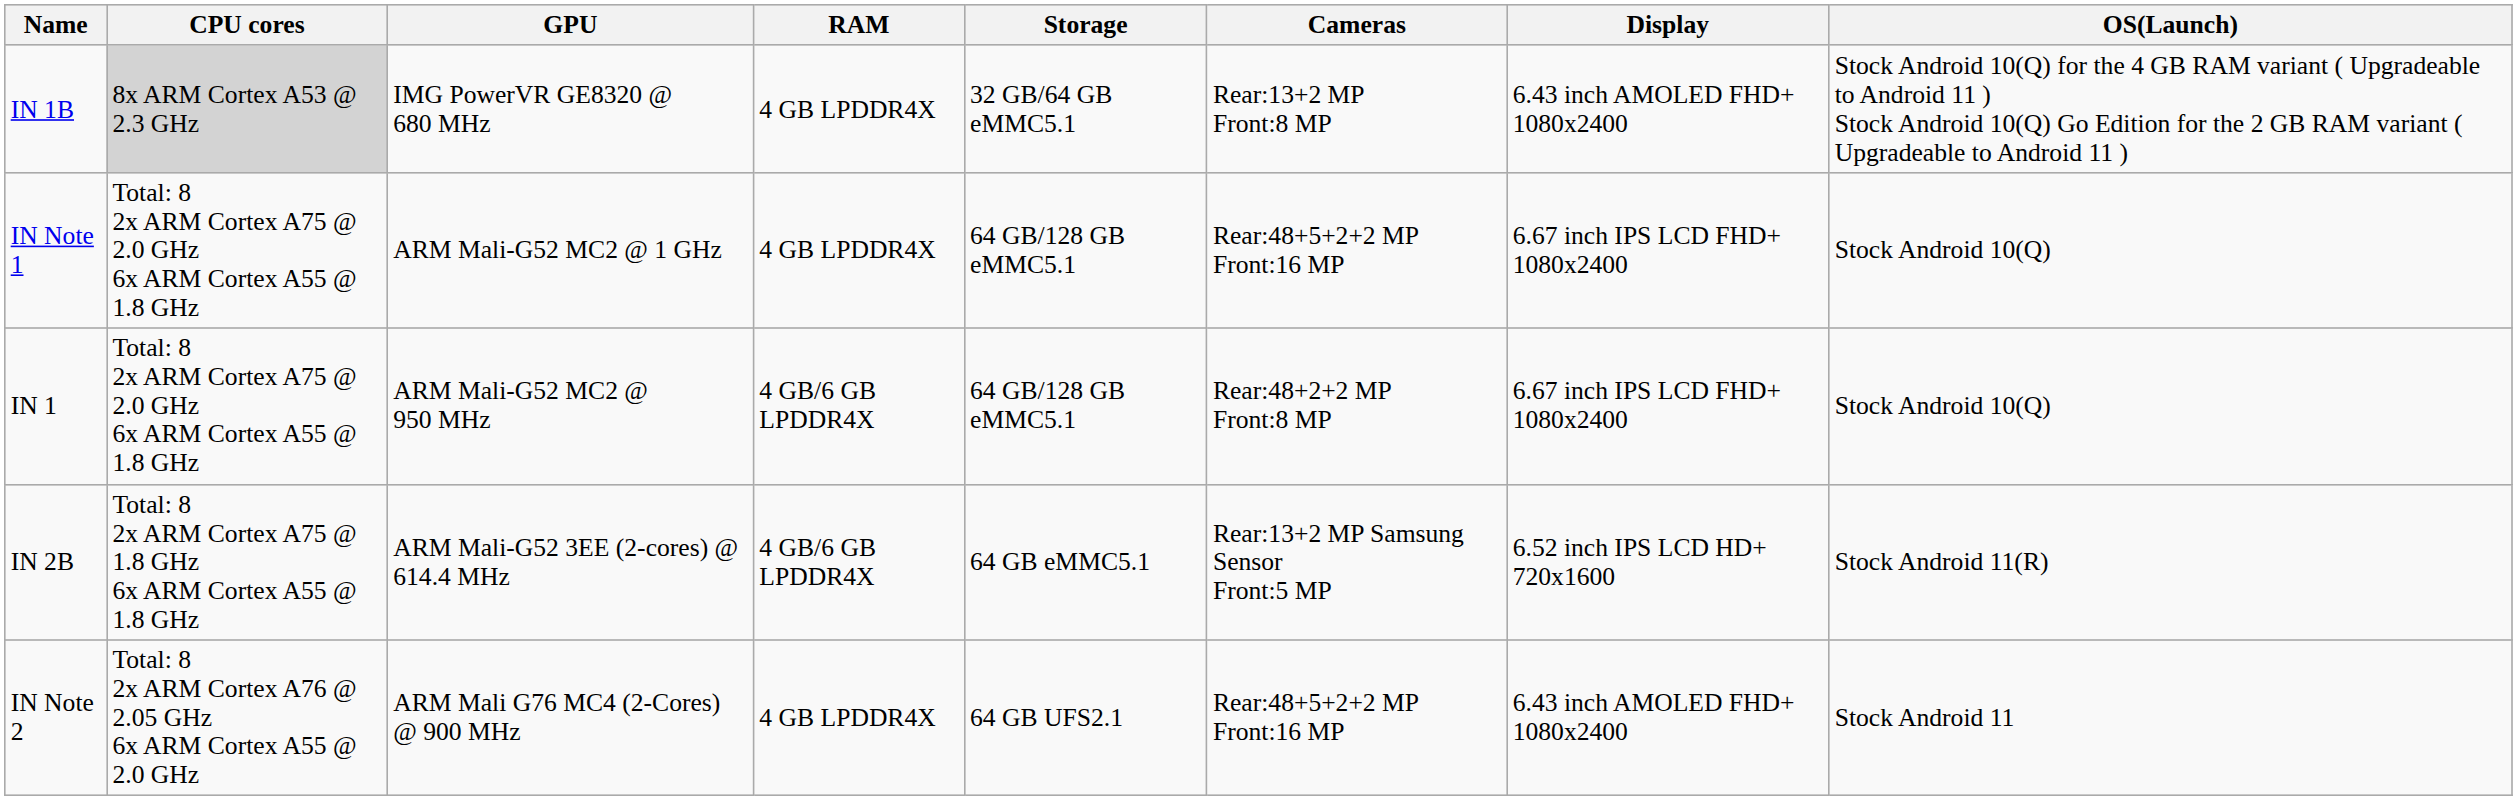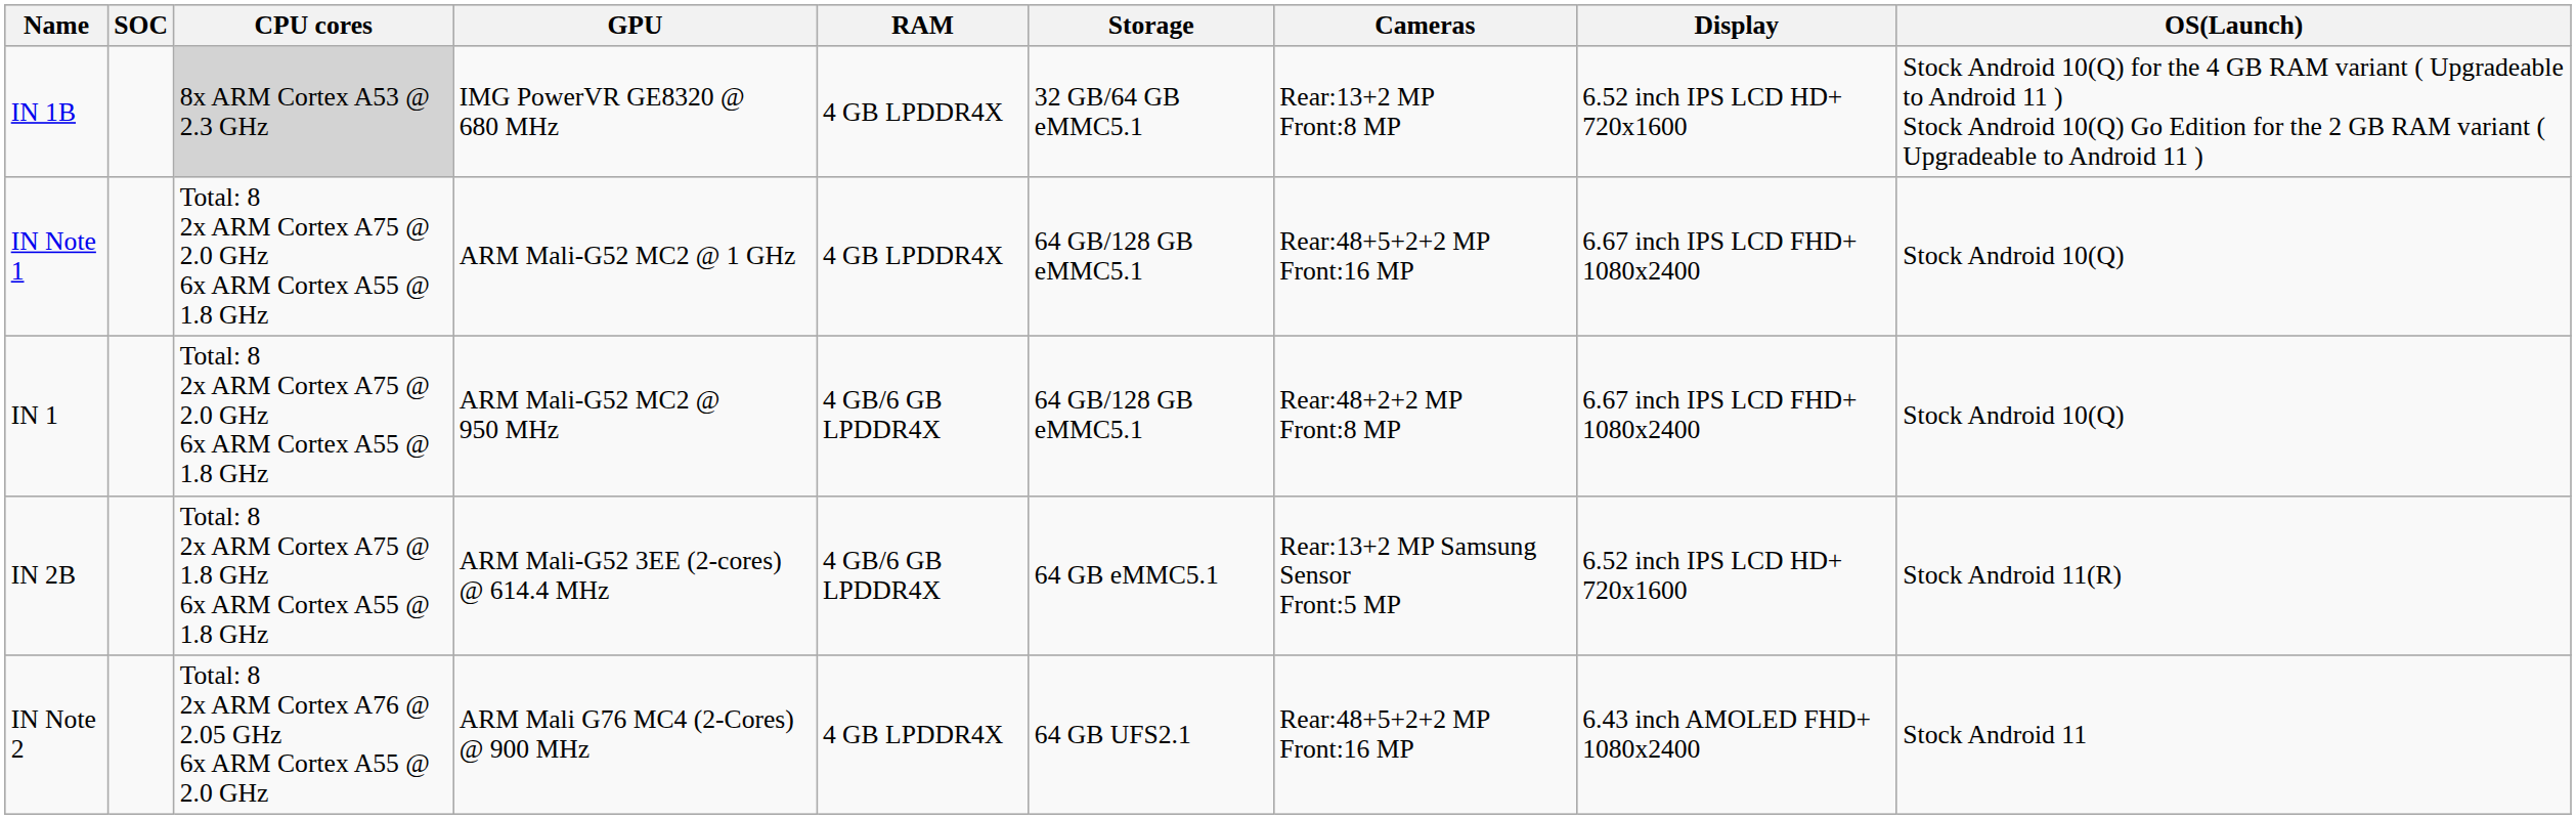+ column: SOC
IN 1B | Display: 6.43 inch AMOLED FHD+ 1080x2400 -> 6.52 inch IPS LCD HD+ 720x1600
